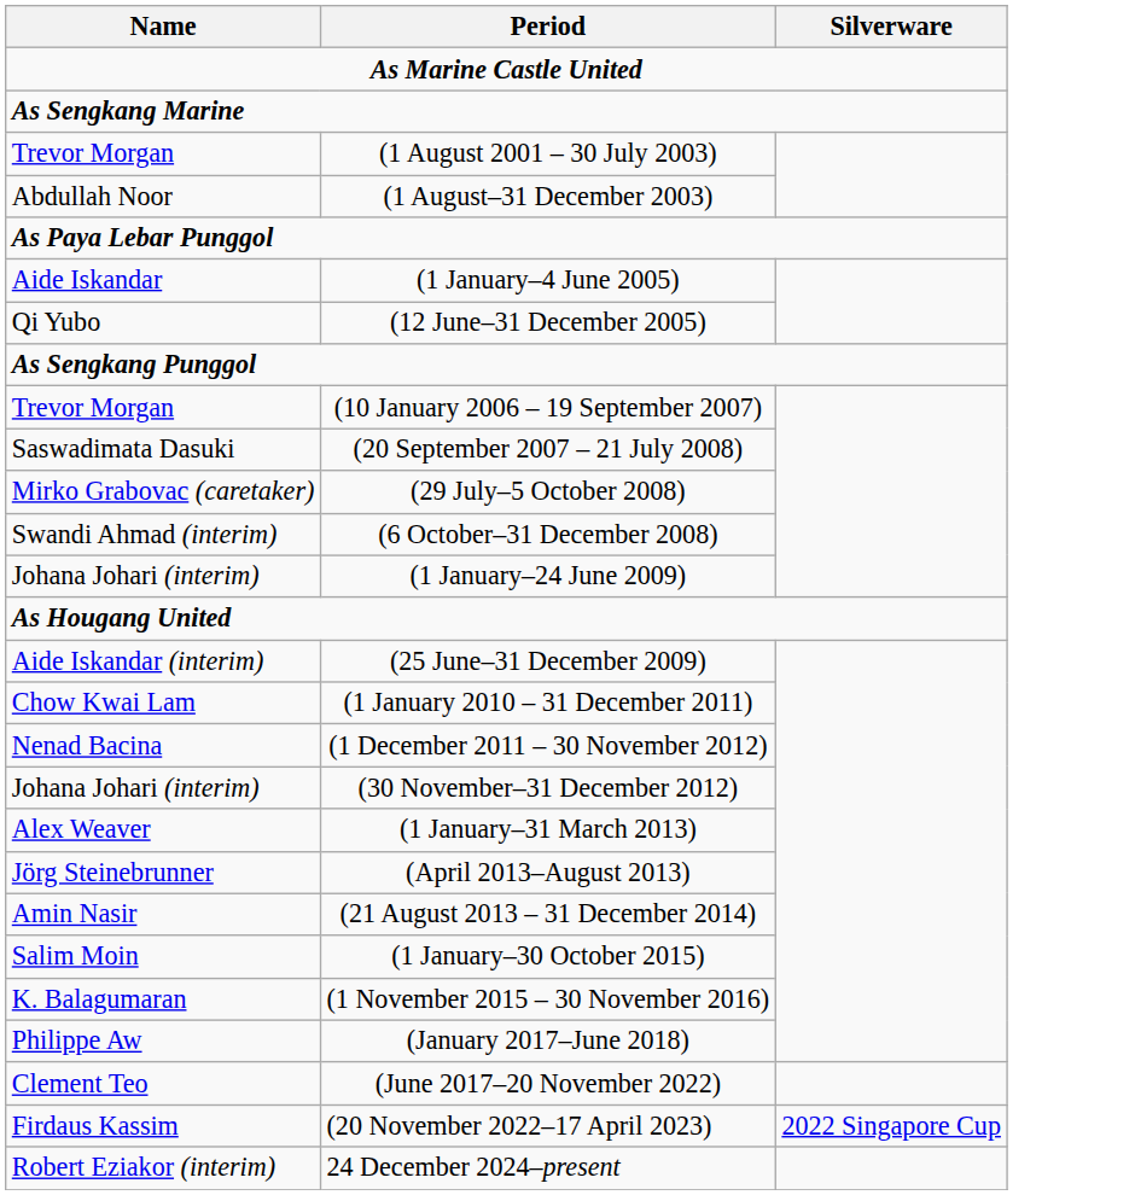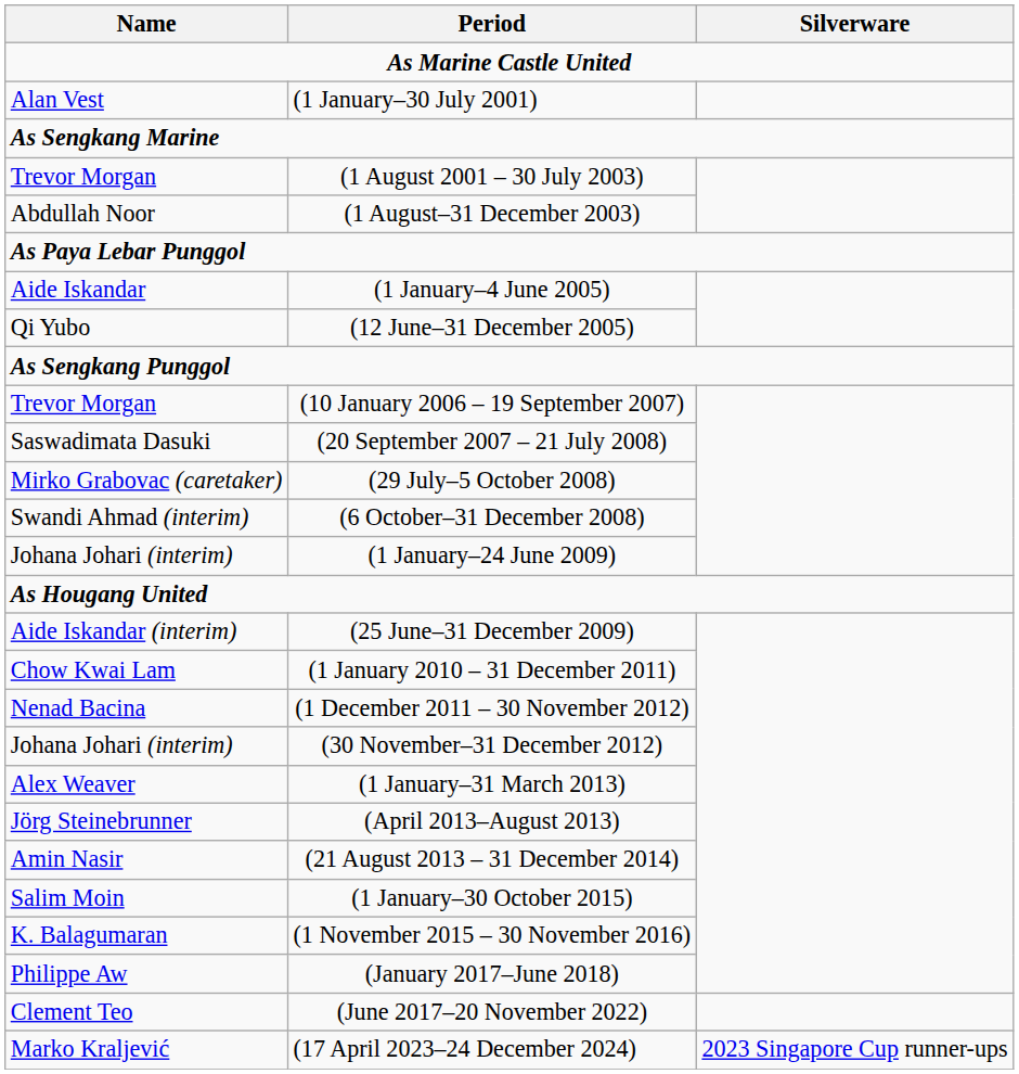+ row: Alan Vest | (1 January–30 July 2001)
- row: Firdaus Kassim | (20 November 2022–17 April 2023) | 2022 Singapore Cup
+ row: Marko Kraljević | (17 April 2023–24 December 2024) | 2023 Singapore Cup runner-ups
- row: Robert Eziakor (interim) | 24 December 2024–present
